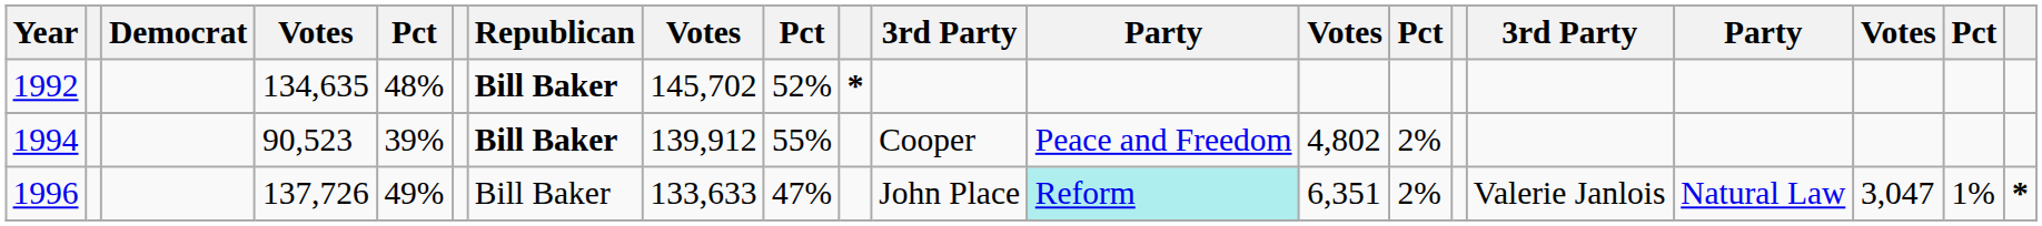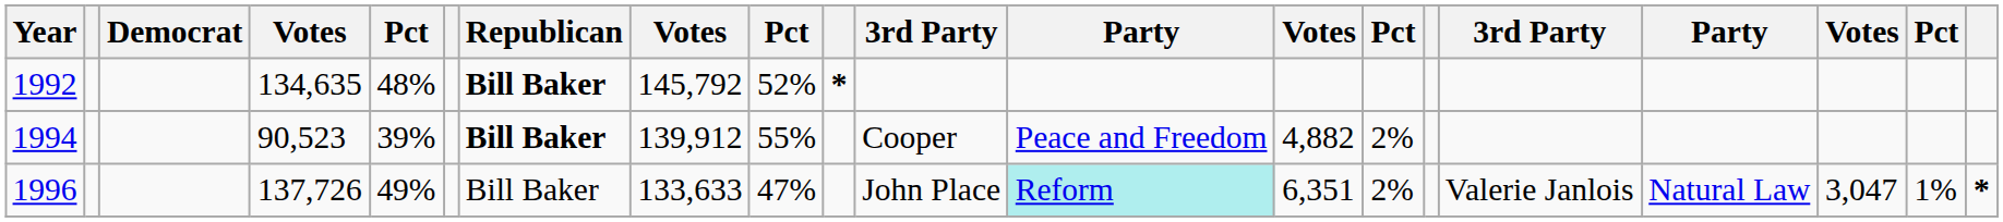1992 | column 8: 145,702 -> 145,792
1994 | column 13: 4,802 -> 4,882
